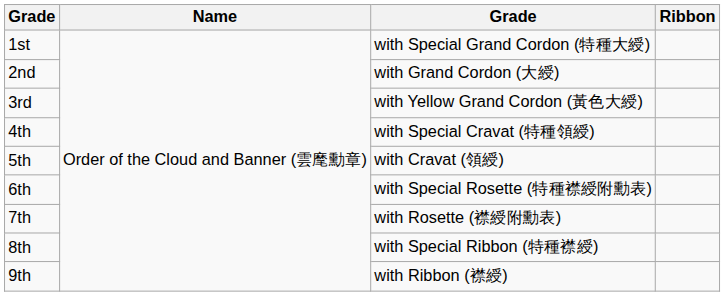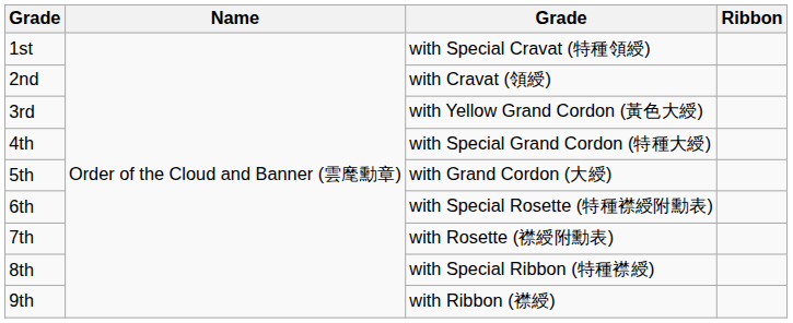1st | column 3: with Special Grand Cordon (特種大綬) -> with Special Cravat (特種領綬)
2nd | column 3: with Grand Cordon (大綬) -> with Cravat (領綬)
4th | column 3: with Special Cravat (特種領綬) -> with Special Grand Cordon (特種大綬)
5th | column 3: with Cravat (領綬) -> with Grand Cordon (大綬)
